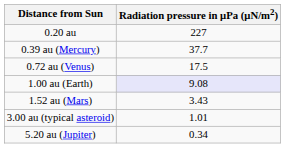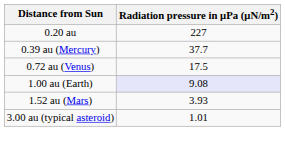1.52 au (Mars) | Radiation pressure in μPa (μN/m2): 3.43 -> 3.93
- row: 5.20 au (Jupiter) | 0.34
